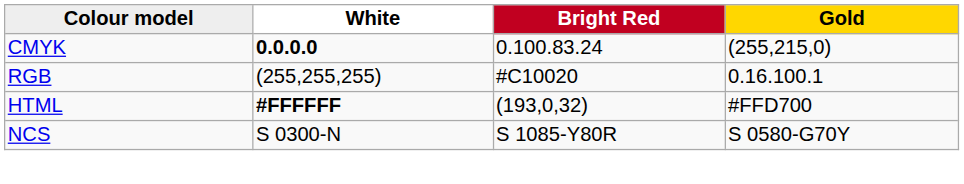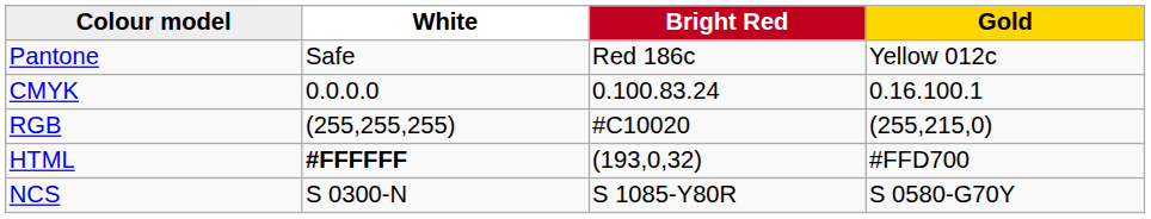+ row: Pantone | Safe | Red 186c | Yellow 012c
CMYK | White: bold -> normal
CMYK | Gold: (255,215,0) -> 0.16.100.1
RGB | Gold: 0.16.100.1 -> (255,215,0)
